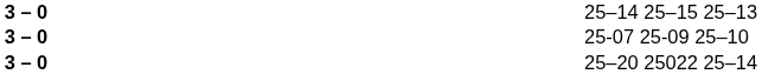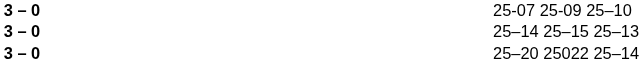rows swapped: 25–14 25–15 25–13 <-> 25-07 25-09 25–10
